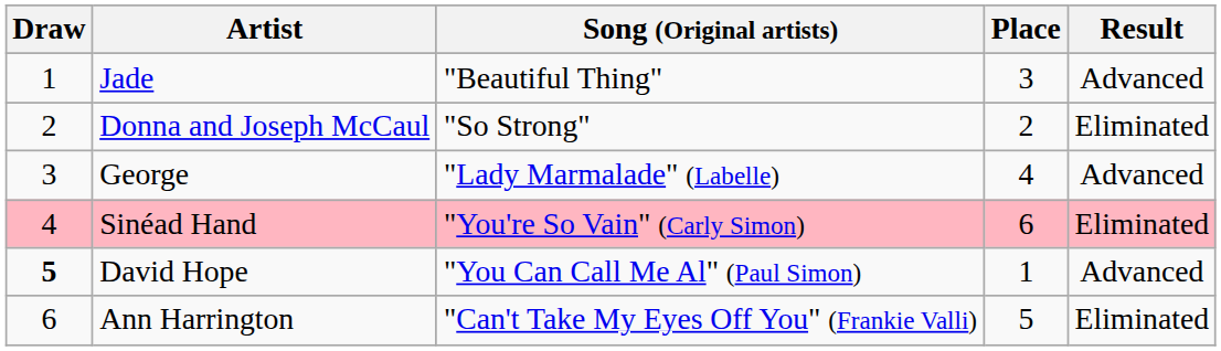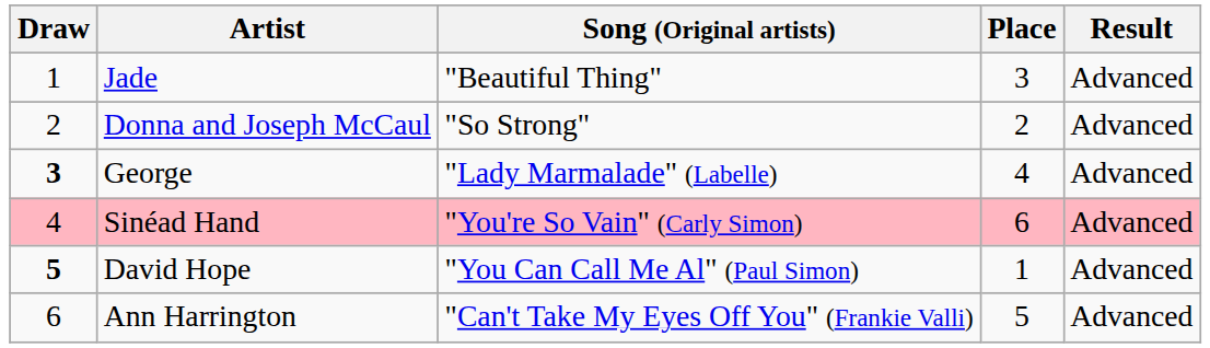Donna and Joseph McCaul | Result: Eliminated -> Advanced
George | Draw: normal -> bold
Sinéad Hand | Result: Eliminated -> Advanced
Ann Harrington | Result: Eliminated -> Advanced
